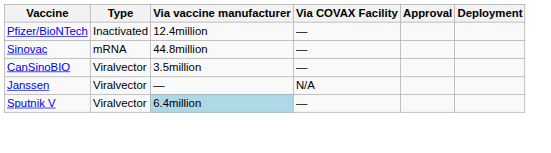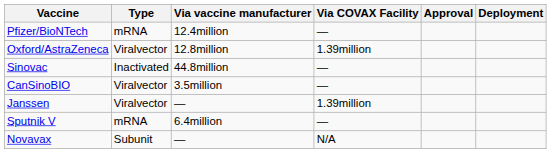Pfizer/BioNTech | Type: Inactivated -> mRNA
+ row: Oxford/AstraZeneca | Viralvector | 12.8million | 1.39million
Sinovac | Type: mRNA -> Inactivated
Janssen | Via COVAX Facility: N/A -> 1.39million
Sputnik V | Type: Viralvector -> mRNA
Sputnik V | Via vaccine manufacturer: lightblue background -> no background
+ row: Novavax | Subunit | — | N/A
